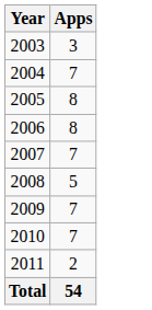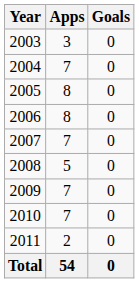+ column: Goals | 0 | 0 | 0 | 0 | 0 | 0 | 0 | 0 | 0 | 0
